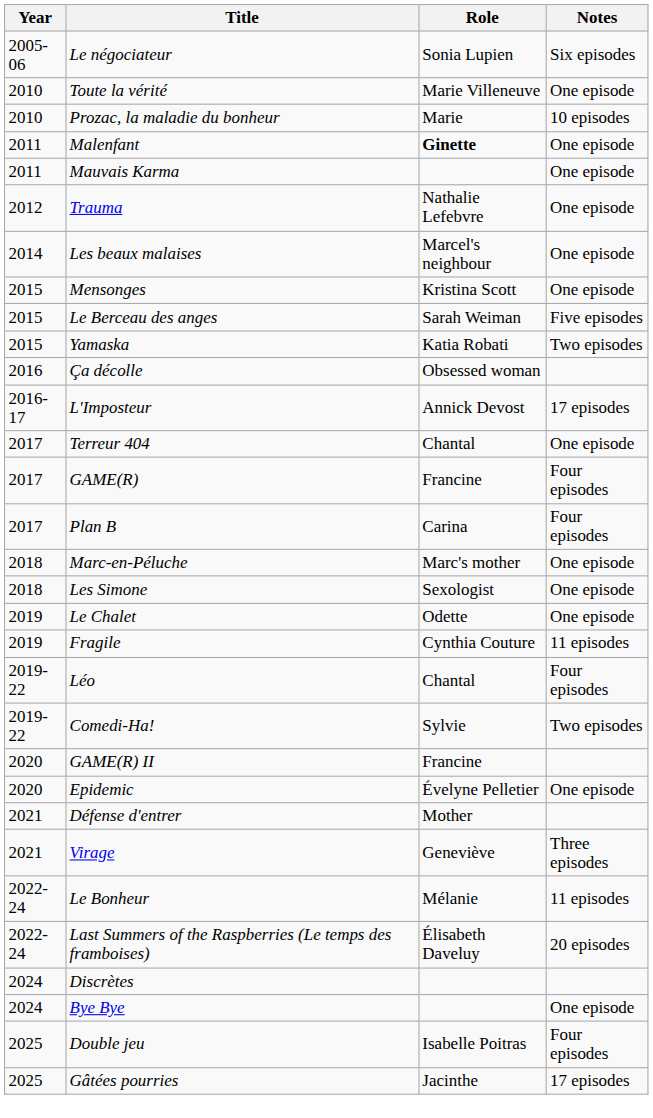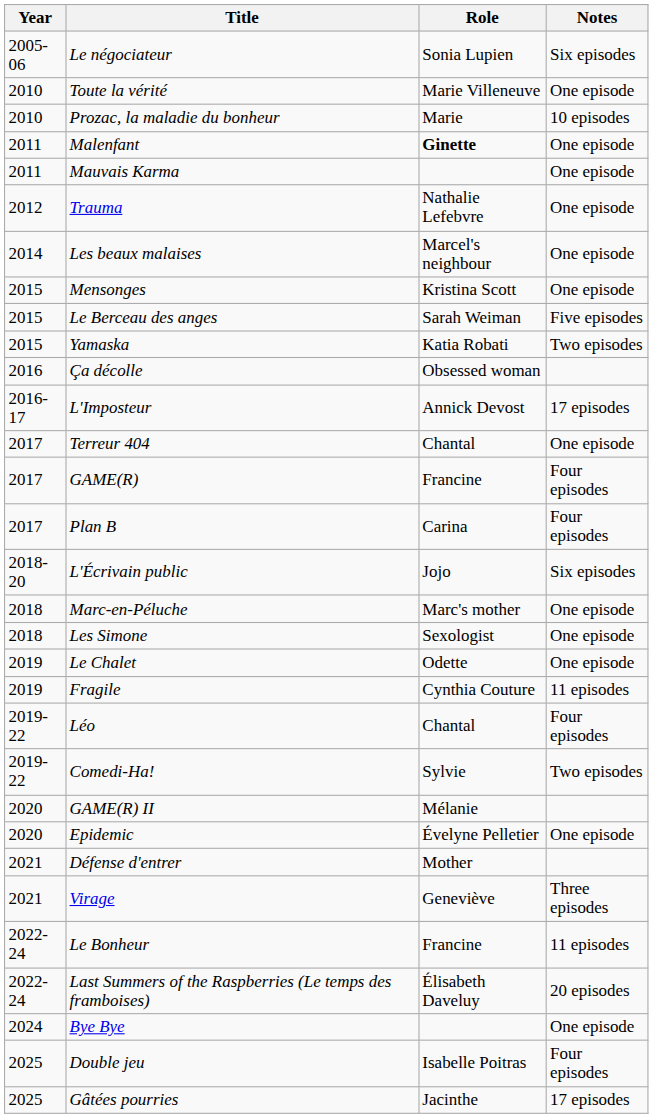+ row: 2018-20 | L'Écrivain public | Jojo | Six episodes
GAME(R) II | Role: Francine -> Mélanie
Le Bonheur | Role: Mélanie -> Francine
- row: 2024 | Discrètes
